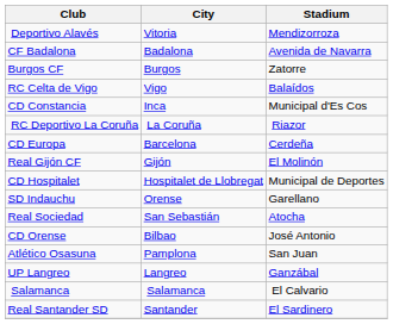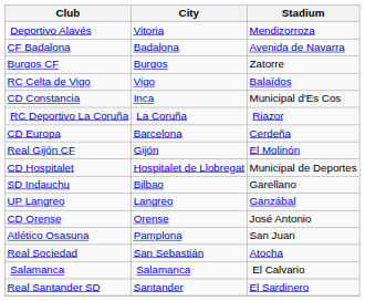SD Indauchu | City: Orense -> Bilbao
rows swapped: UP Langreo <-> Real Sociedad
CD Orense | City: Bilbao -> Orense
